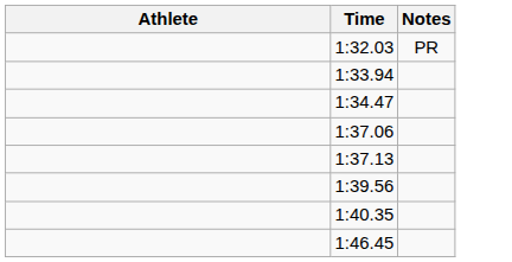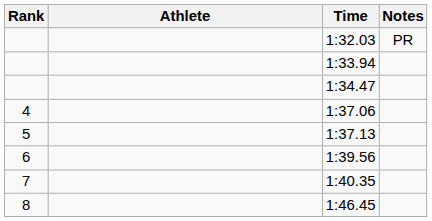+ column: Rank | 4 | 5 | 6 | 7 | 8
